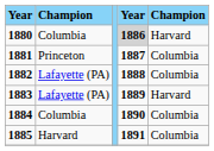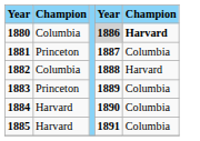1880 | column 5: normal -> bold
1882 | column 2: Lafayette (PA) -> Columbia
1882 | column 5: Columbia -> Harvard
1883 | column 2: Lafayette (PA) -> Princeton
1883 | column 5: Harvard -> Columbia
1884 | column 2: Columbia -> Harvard
